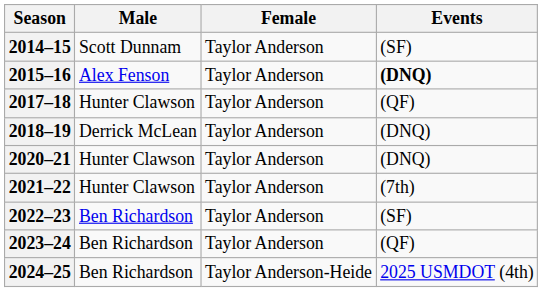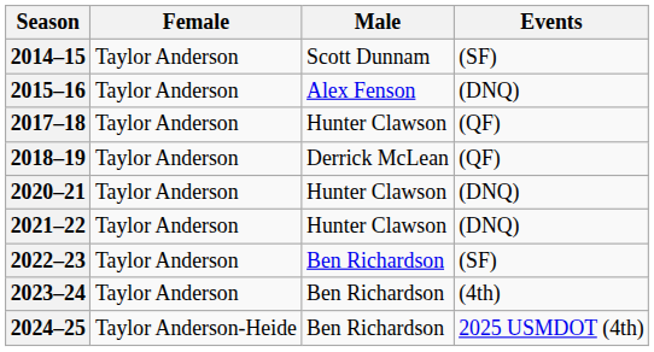columns swapped: Female <-> Male
2015–16 | Events: bold -> normal
2018–19 | Events: (DNQ) -> (QF)
2021–22 | Events: (7th) -> (DNQ)
2023–24 | Events: (QF) -> (4th)
